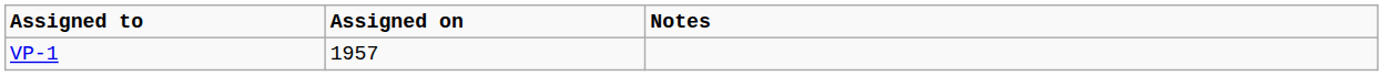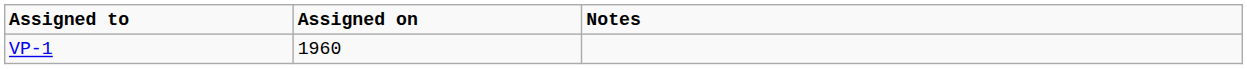VP-1 | Assigned on: 1957 -> 1960
